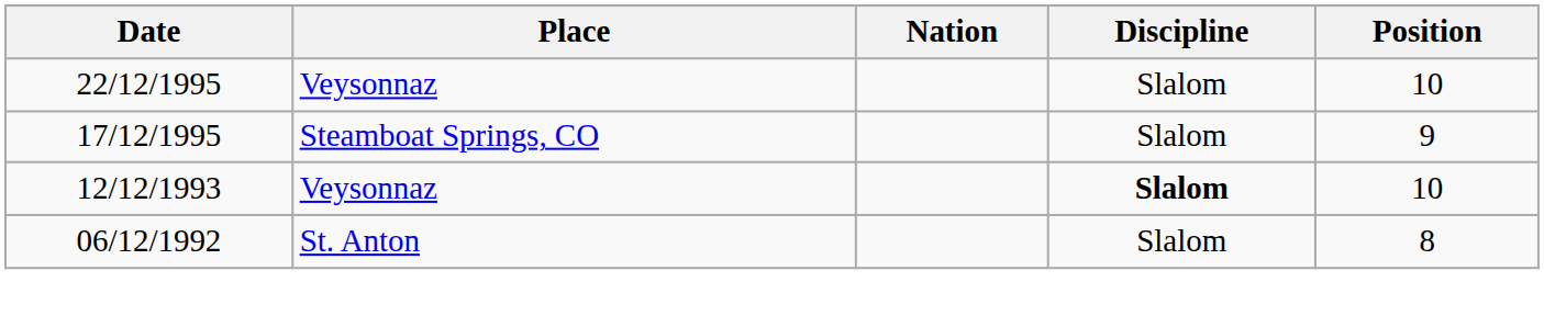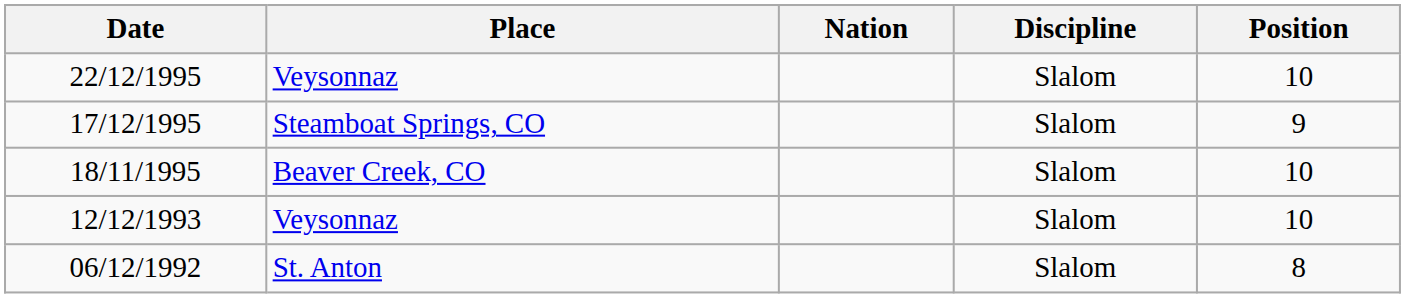+ row: 18/11/1995 | Beaver Creek, CO | Slalom | 10
12/12/1993 | Discipline: bold -> normal
